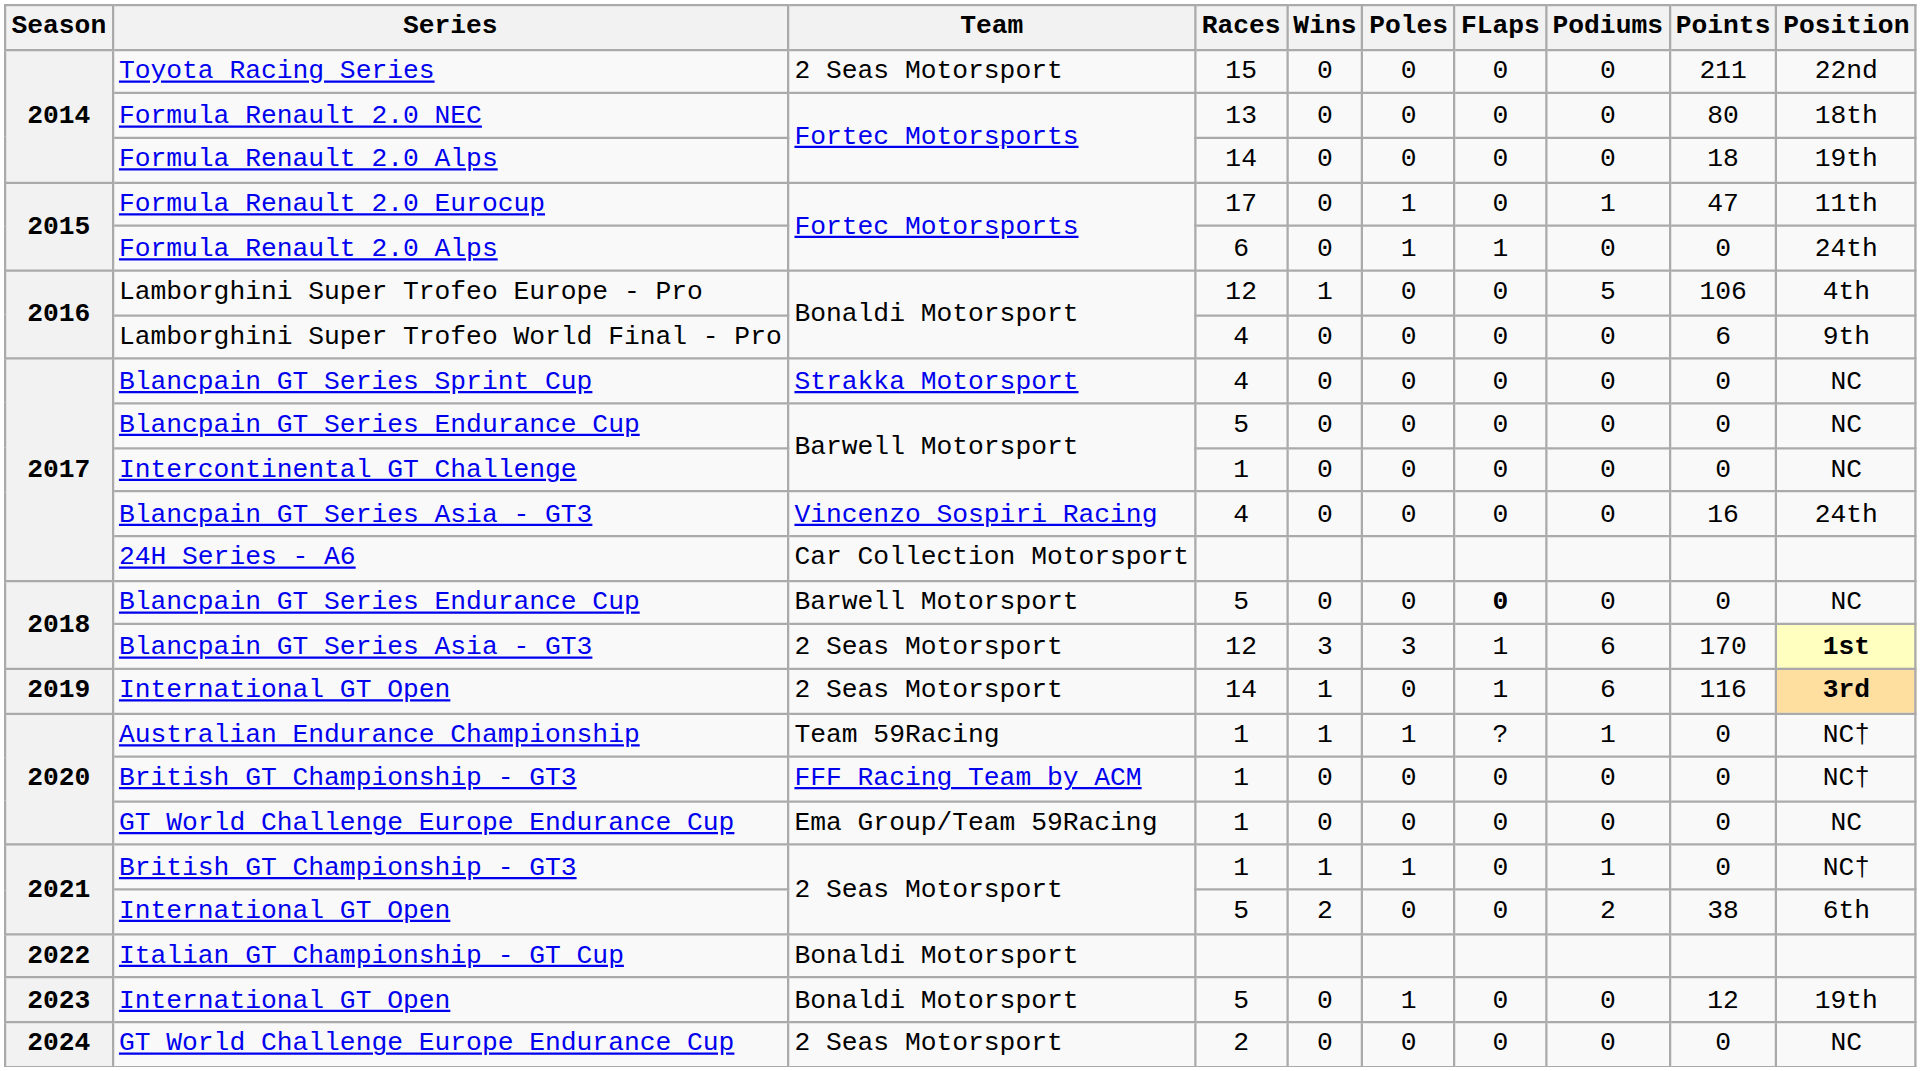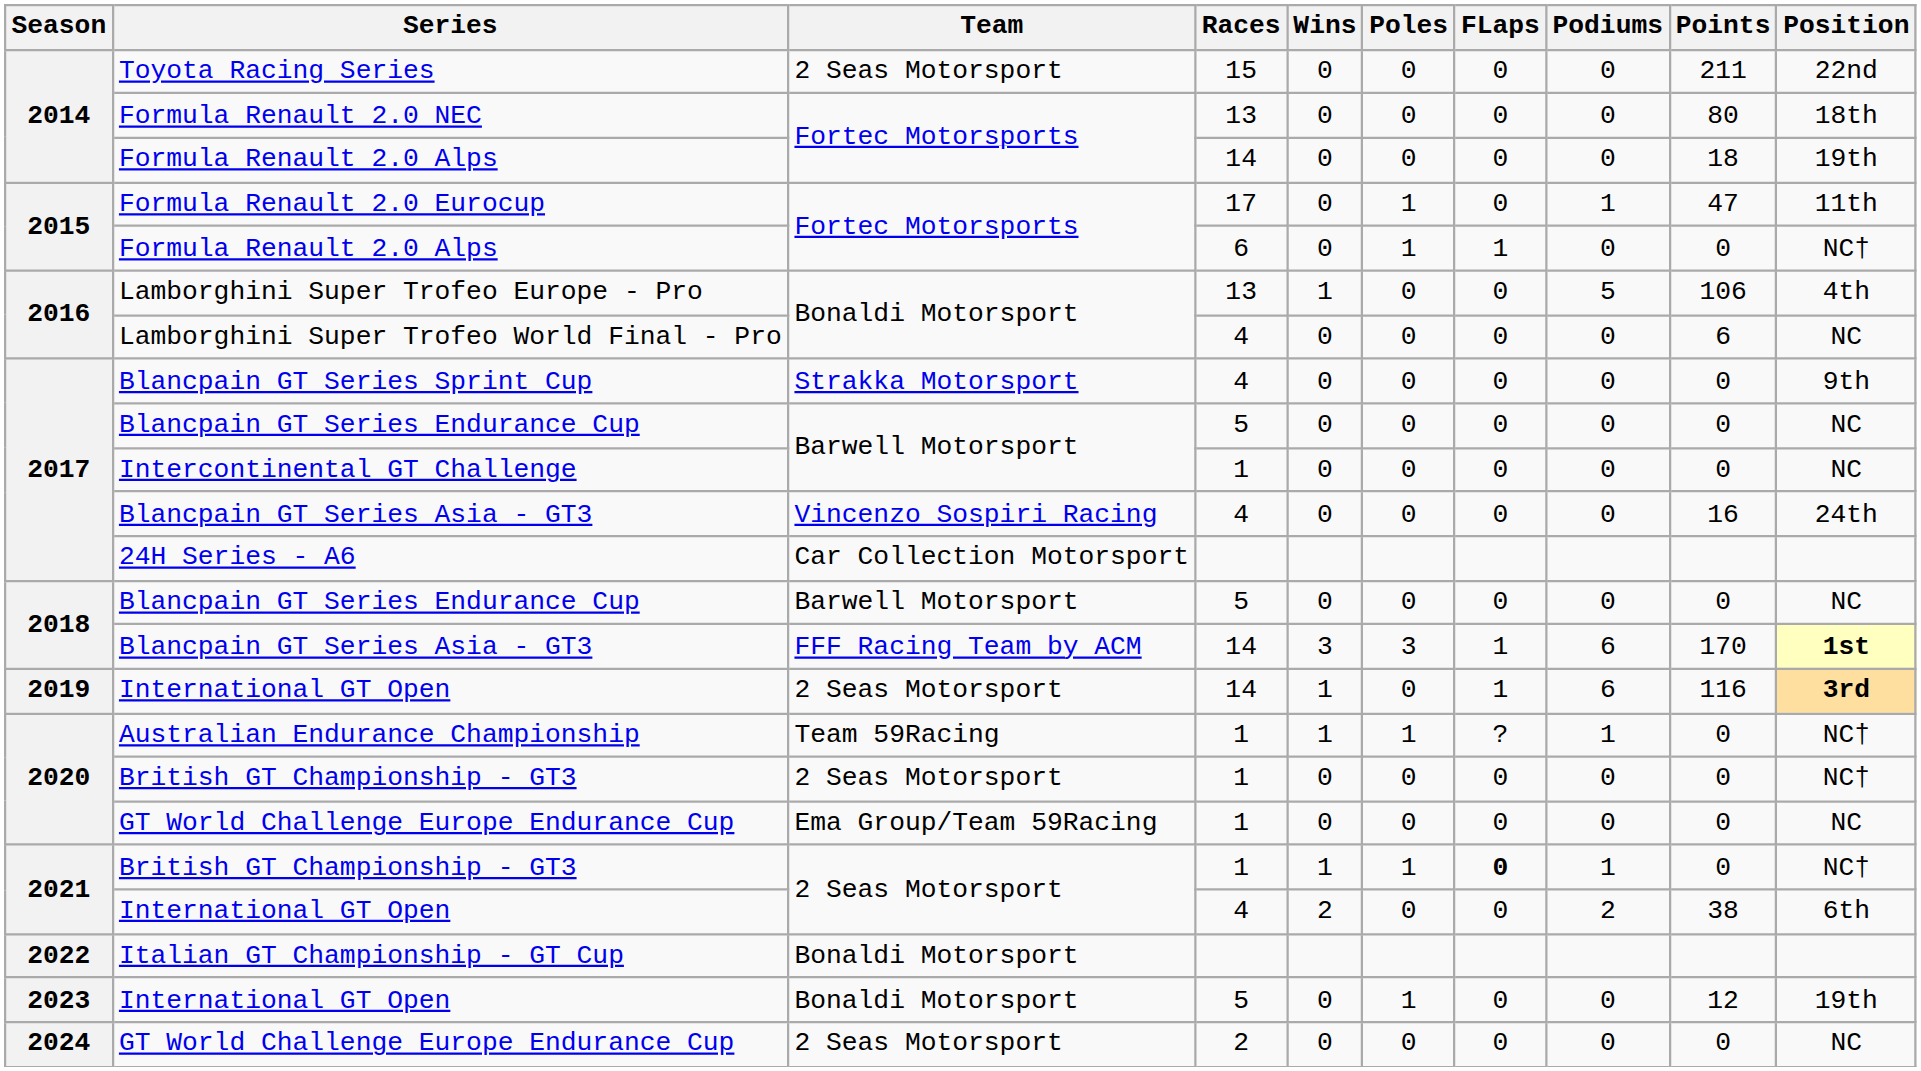2015 / Formula Renault 2.0 Alps | Position: 24th -> NC†
Lamborghini Super Trofeo Europe - Pro | Races: 12 -> 13
Lamborghini Super Trofeo World Final - Pro | Position: 9th -> NC
Blancpain GT Series Sprint Cup | Position: NC -> 9th
2018 / Blancpain GT Series Endurance Cup | FLaps: bold -> normal
2018 / Blancpain GT Series Asia - GT3 | Team: 2 Seas Motorsport -> FFF Racing Team by ACM
2018 / Blancpain GT Series Asia - GT3 | Races: 12 -> 14
2020 / British GT Championship - GT3 | Team: FFF Racing Team by ACM -> 2 Seas Motorsport
2021 / British GT Championship - GT3 | FLaps: normal -> bold
2021 / International GT Open | Races: 5 -> 4
